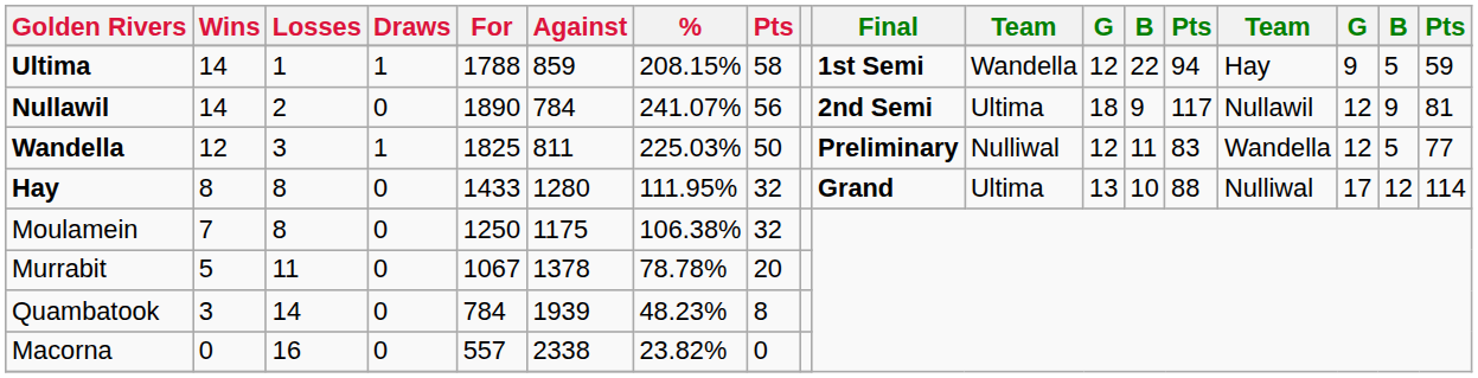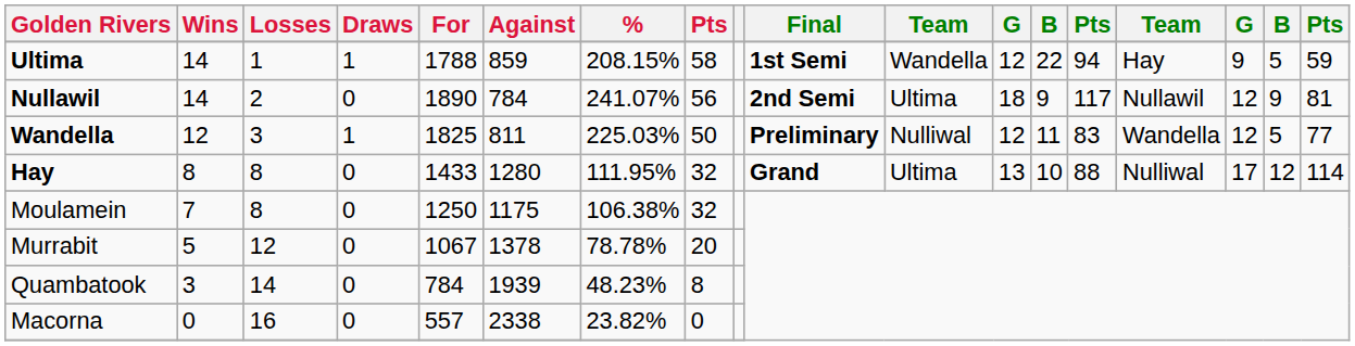Murrabit | Losses: 11 -> 12
